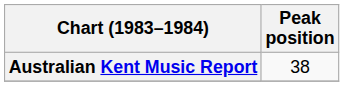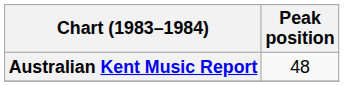Australian Kent Music Report | Peak position: 38 -> 48
